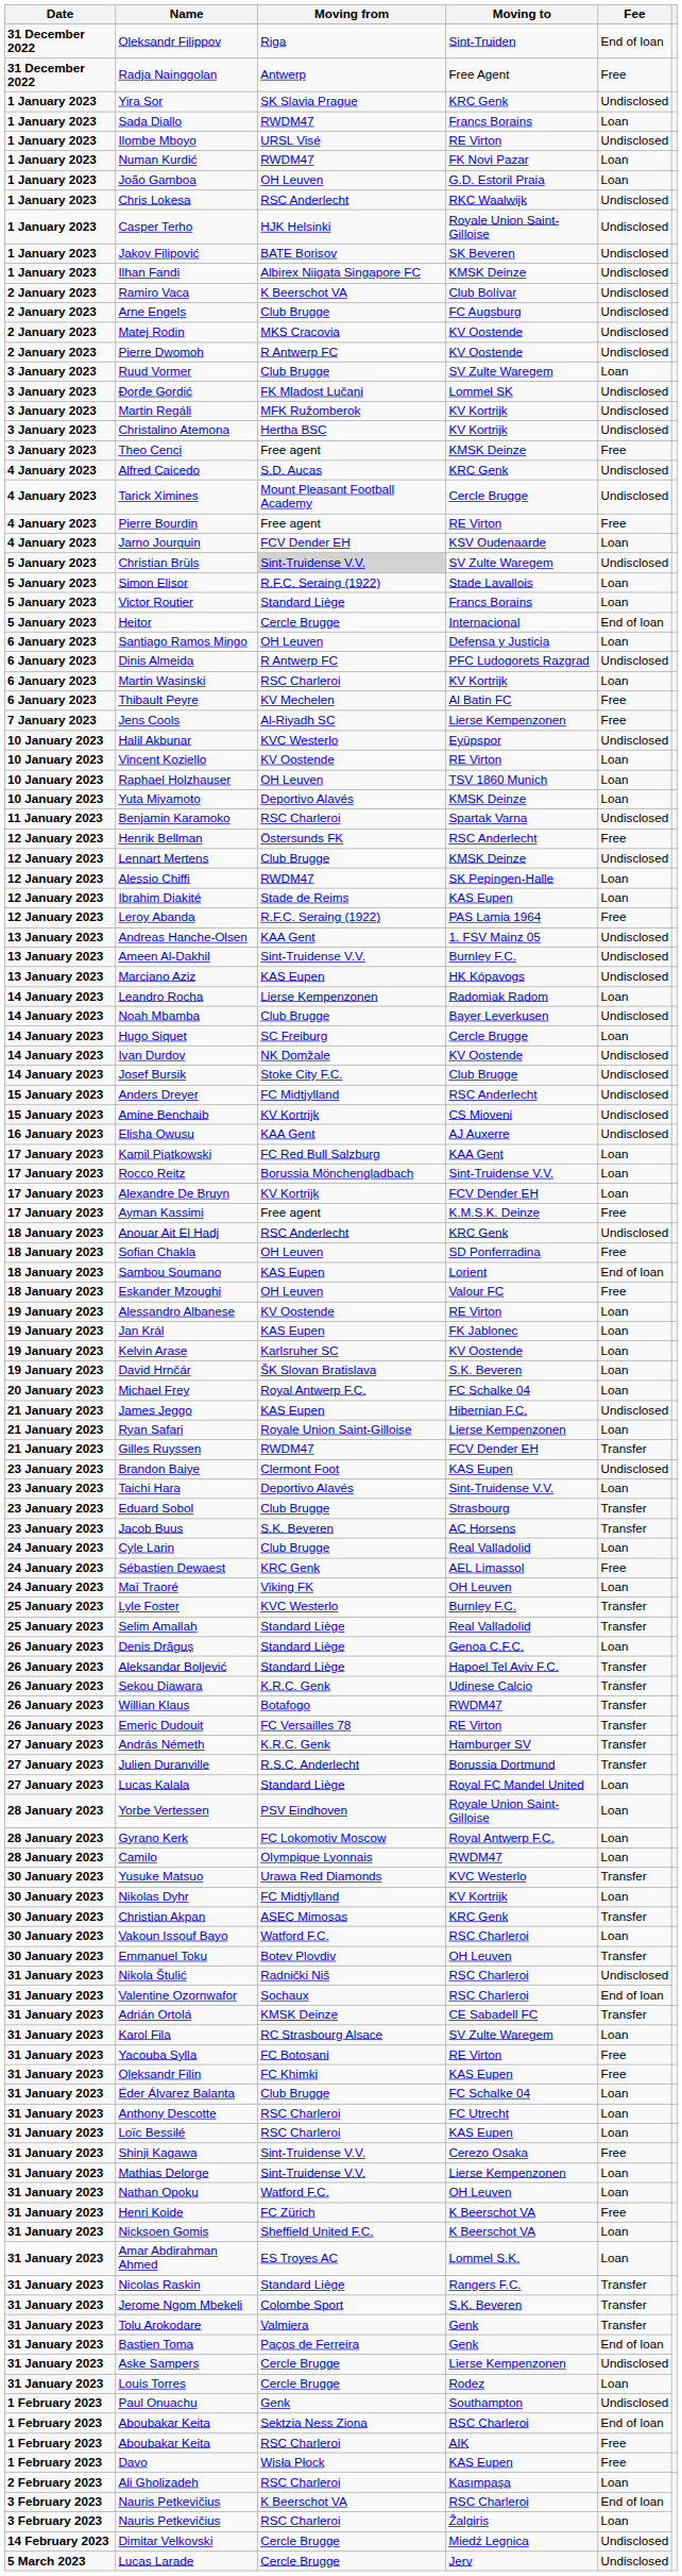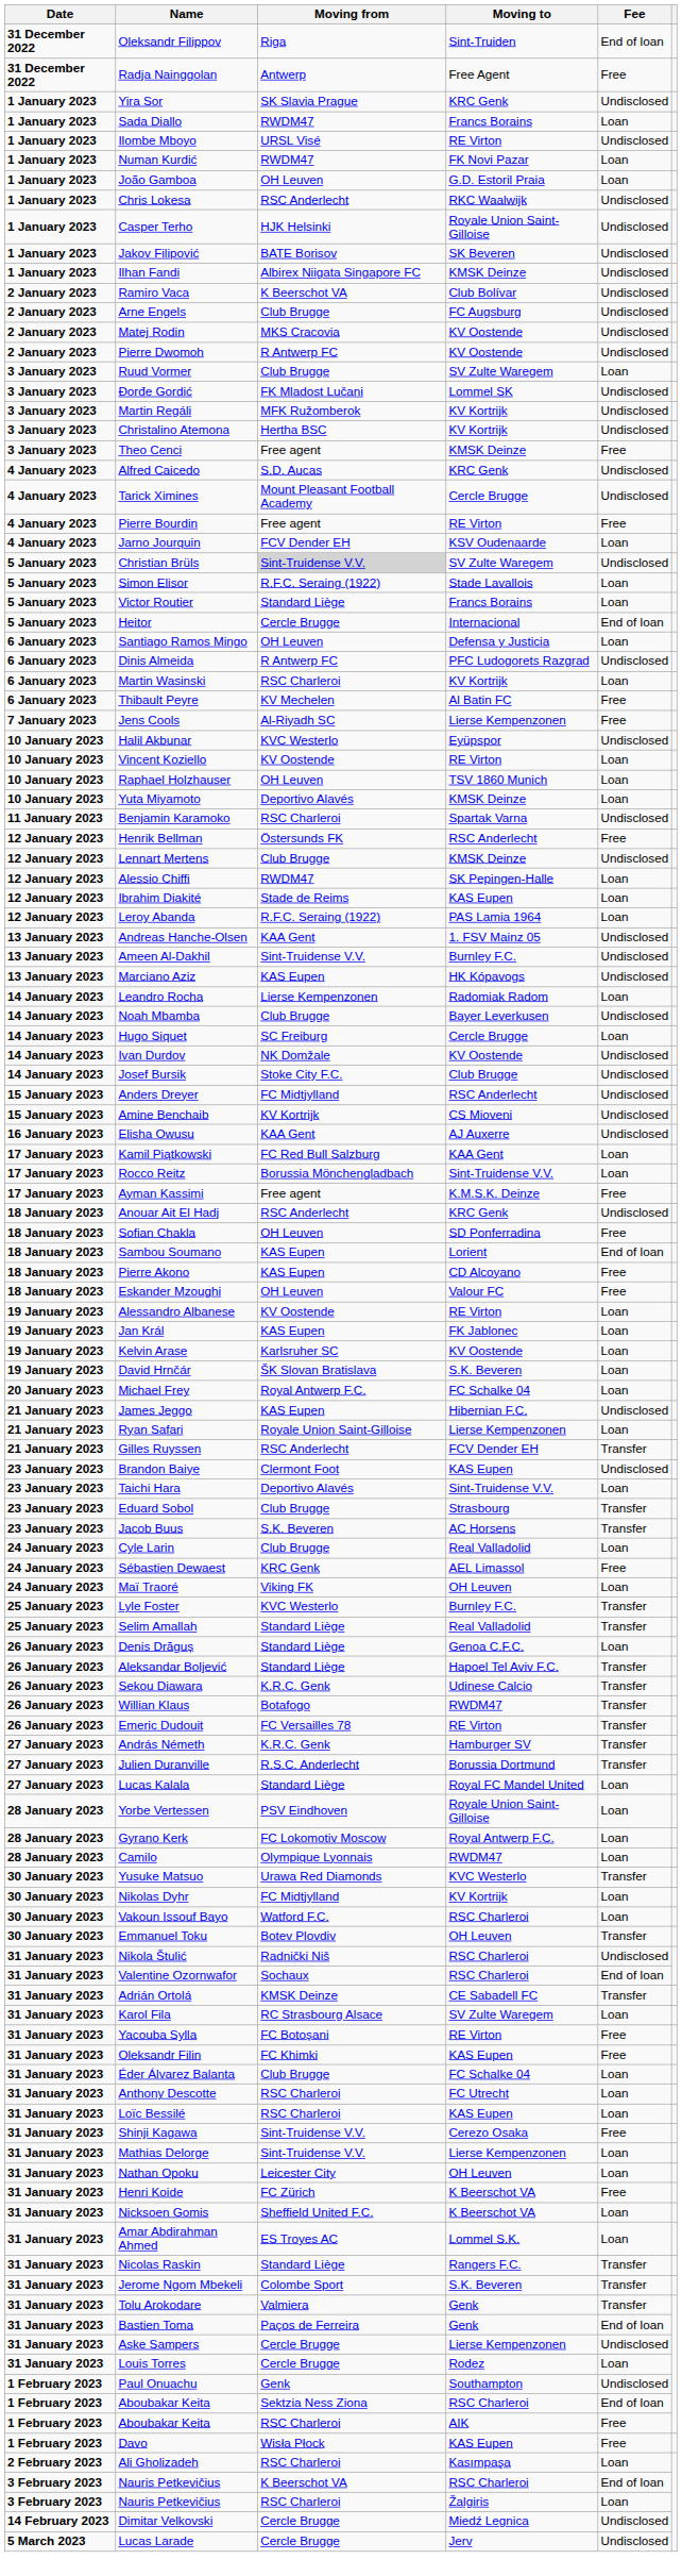Leroy Abanda | Fee: Free -> Loan
- row: 17 January 2023 | Alexandre De Bruyn | KV Kortrijk | FCV Dender EH | Loan
+ row: 18 January 2023 | Pierre Akono | KAS Eupen | CD Alcoyano | Free
Gilles Ruyssen | Moving from: RWDM47 -> RSC Anderlecht
- row: 30 January 2023 | Christian Akpan | ASEC Mimosas | KRC Genk | Transfer
Nathan Opoku | Moving from: Watford F.C. -> Leicester City
